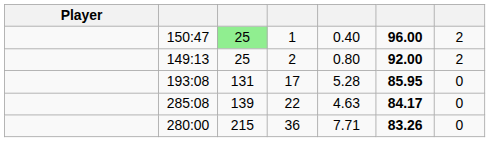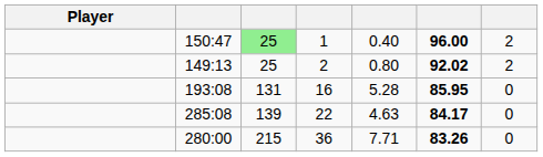149:13 | column 6: 92.00 -> 92.02
193:08 | column 4: 17 -> 16
